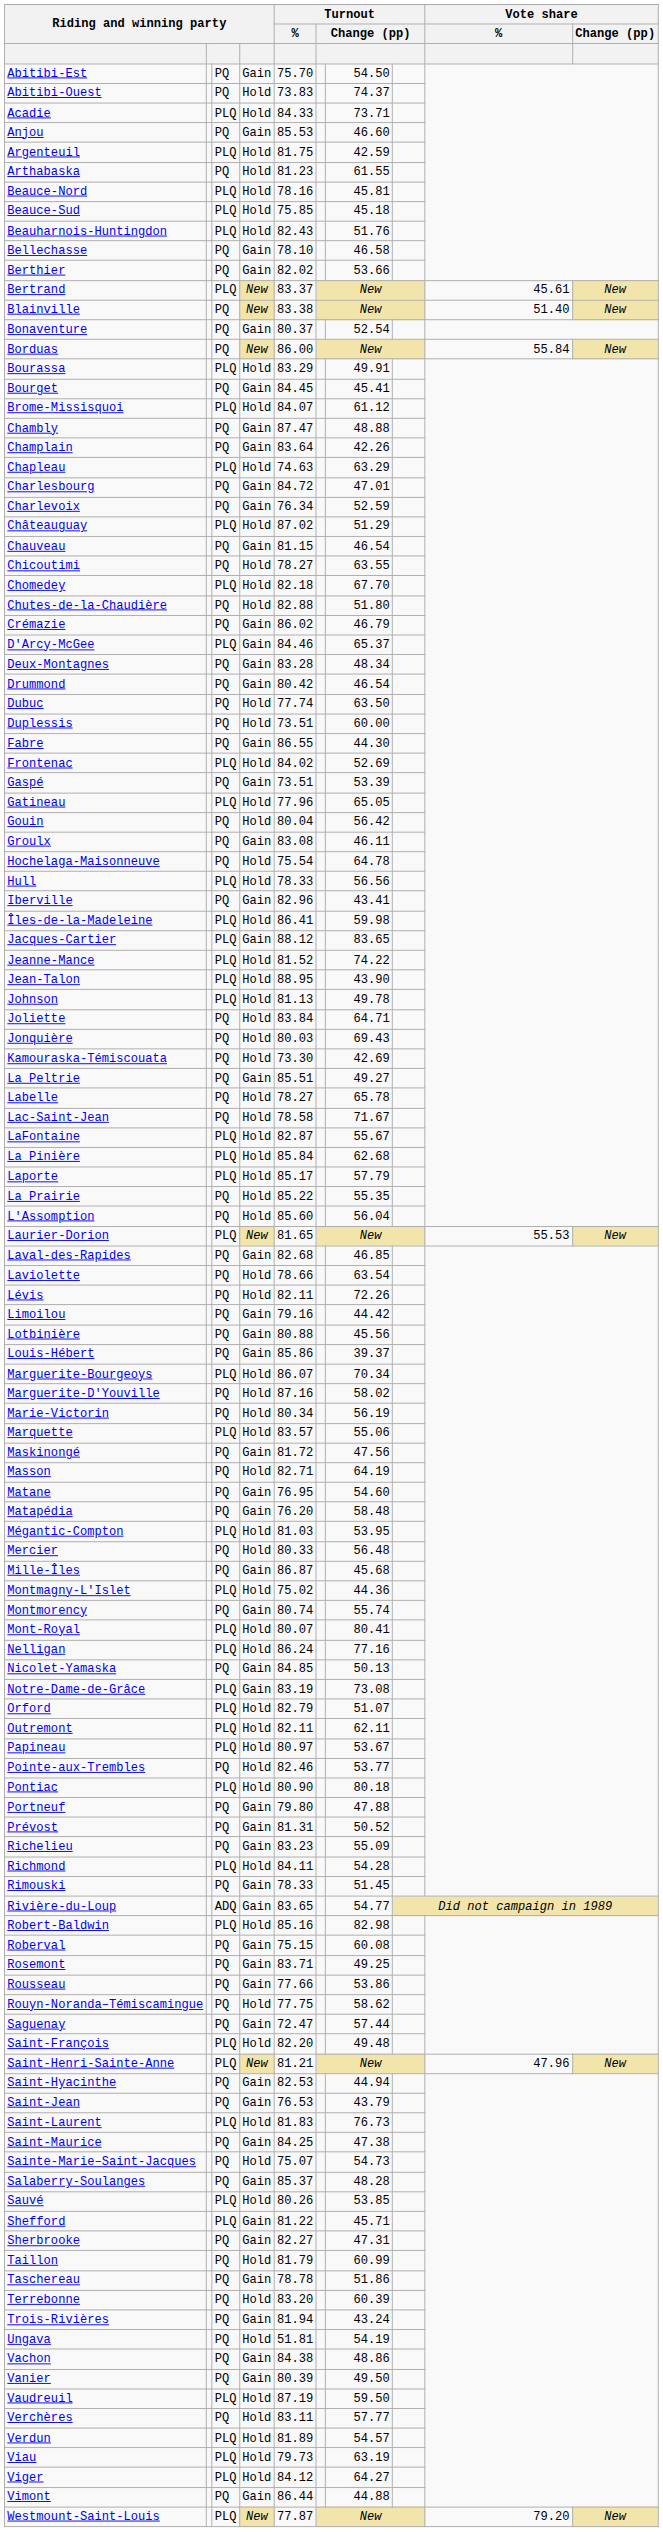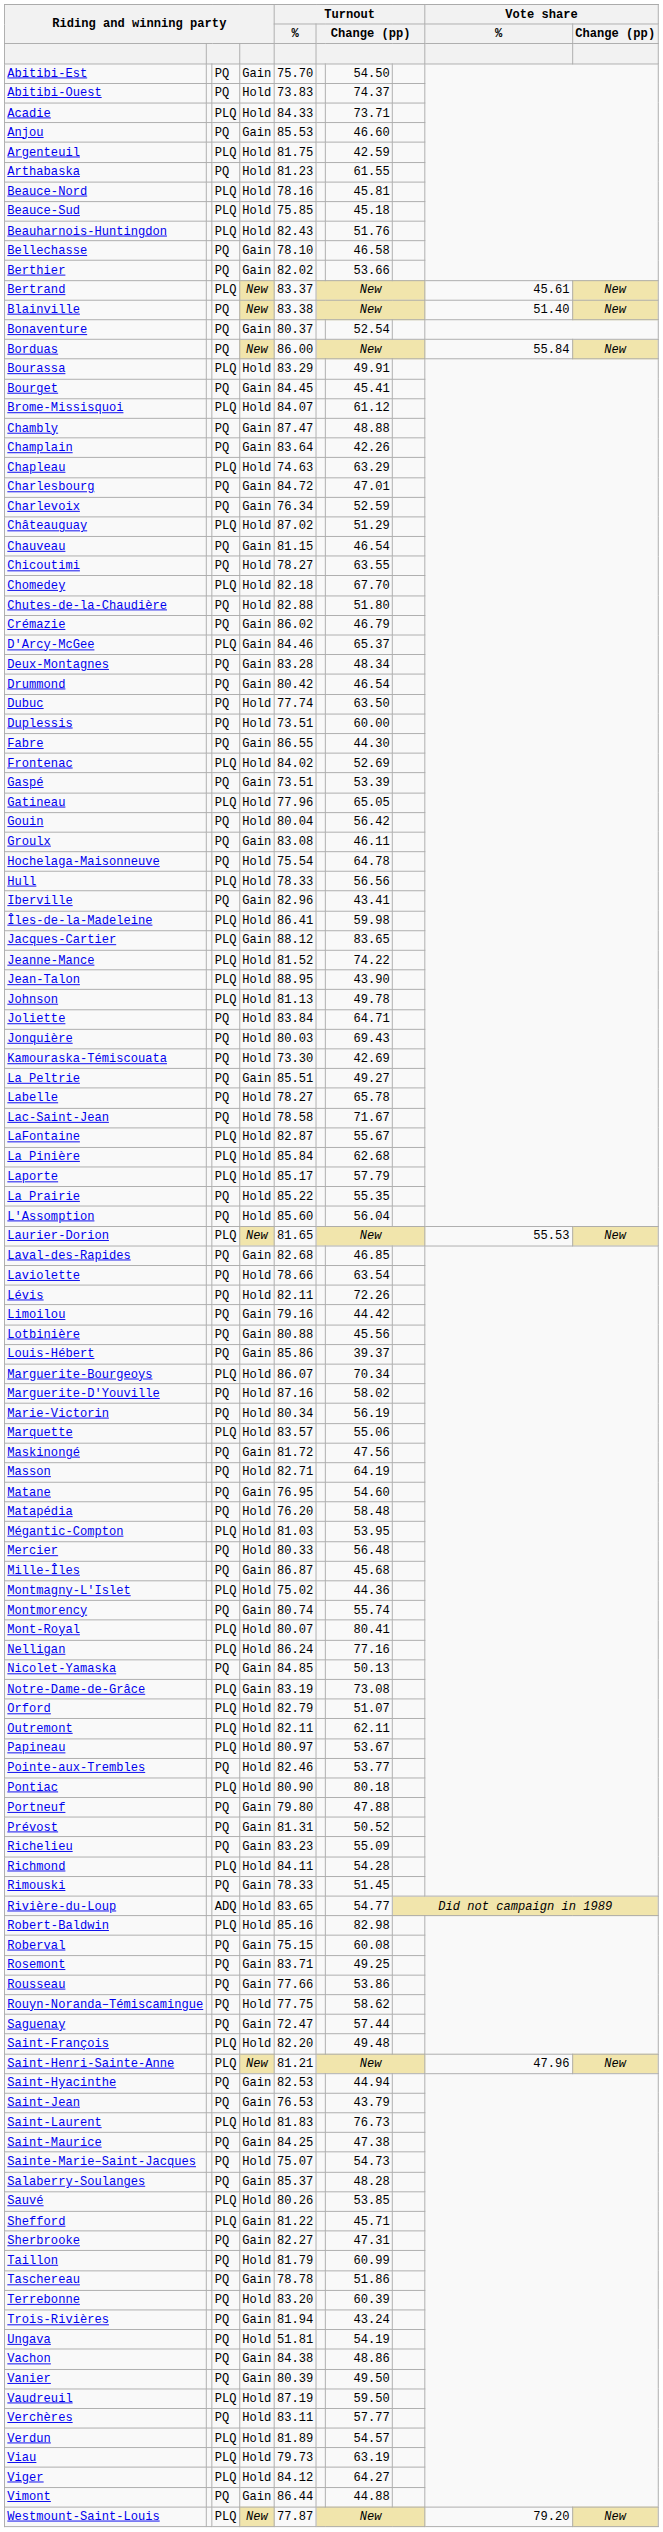Matapédia | column 4: Gain -> Hold
Rivière-du-Loup | column 4: Gain -> Hold
